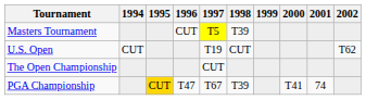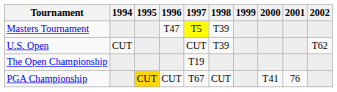Masters Tournament | 1996: CUT -> T47
U.S. Open | 1997: T19 -> CUT
U.S. Open | 1998: CUT -> T39
The Open Championship | 1997: CUT -> T19
PGA Championship | 1996: T47 -> CUT
PGA Championship | 1998: T39 -> CUT
PGA Championship | 2001: 74 -> 76
